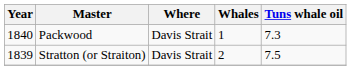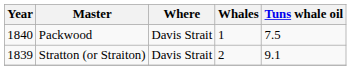Packwood | Tuns whale oil: 7.3 -> 7.5
Stratton (or Straiton) | Tuns whale oil: 7.5 -> 9.1
